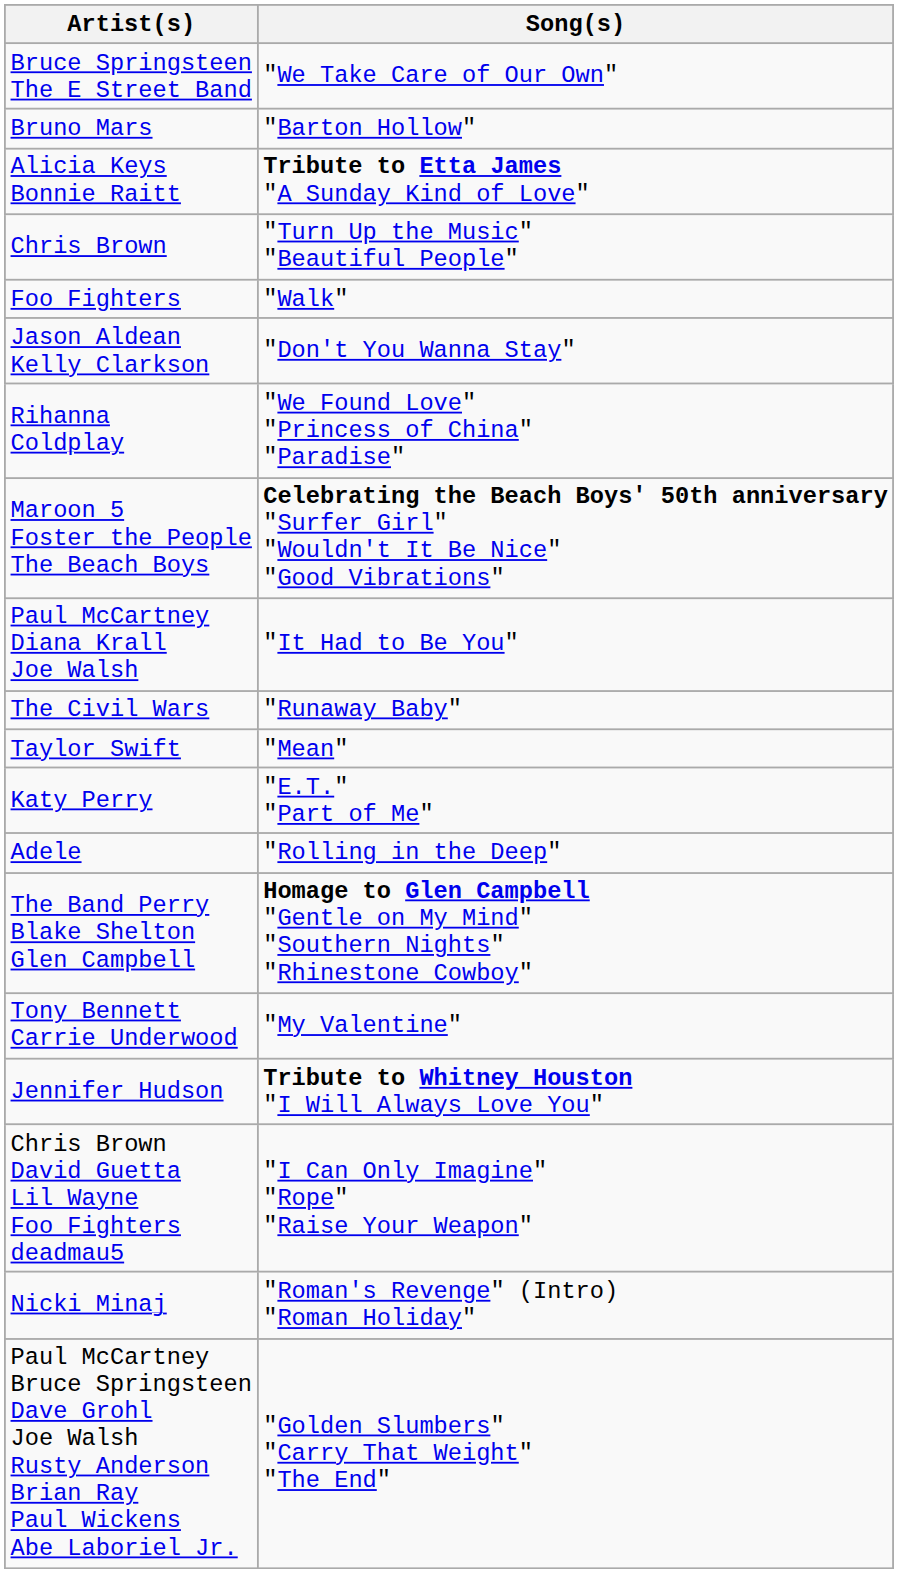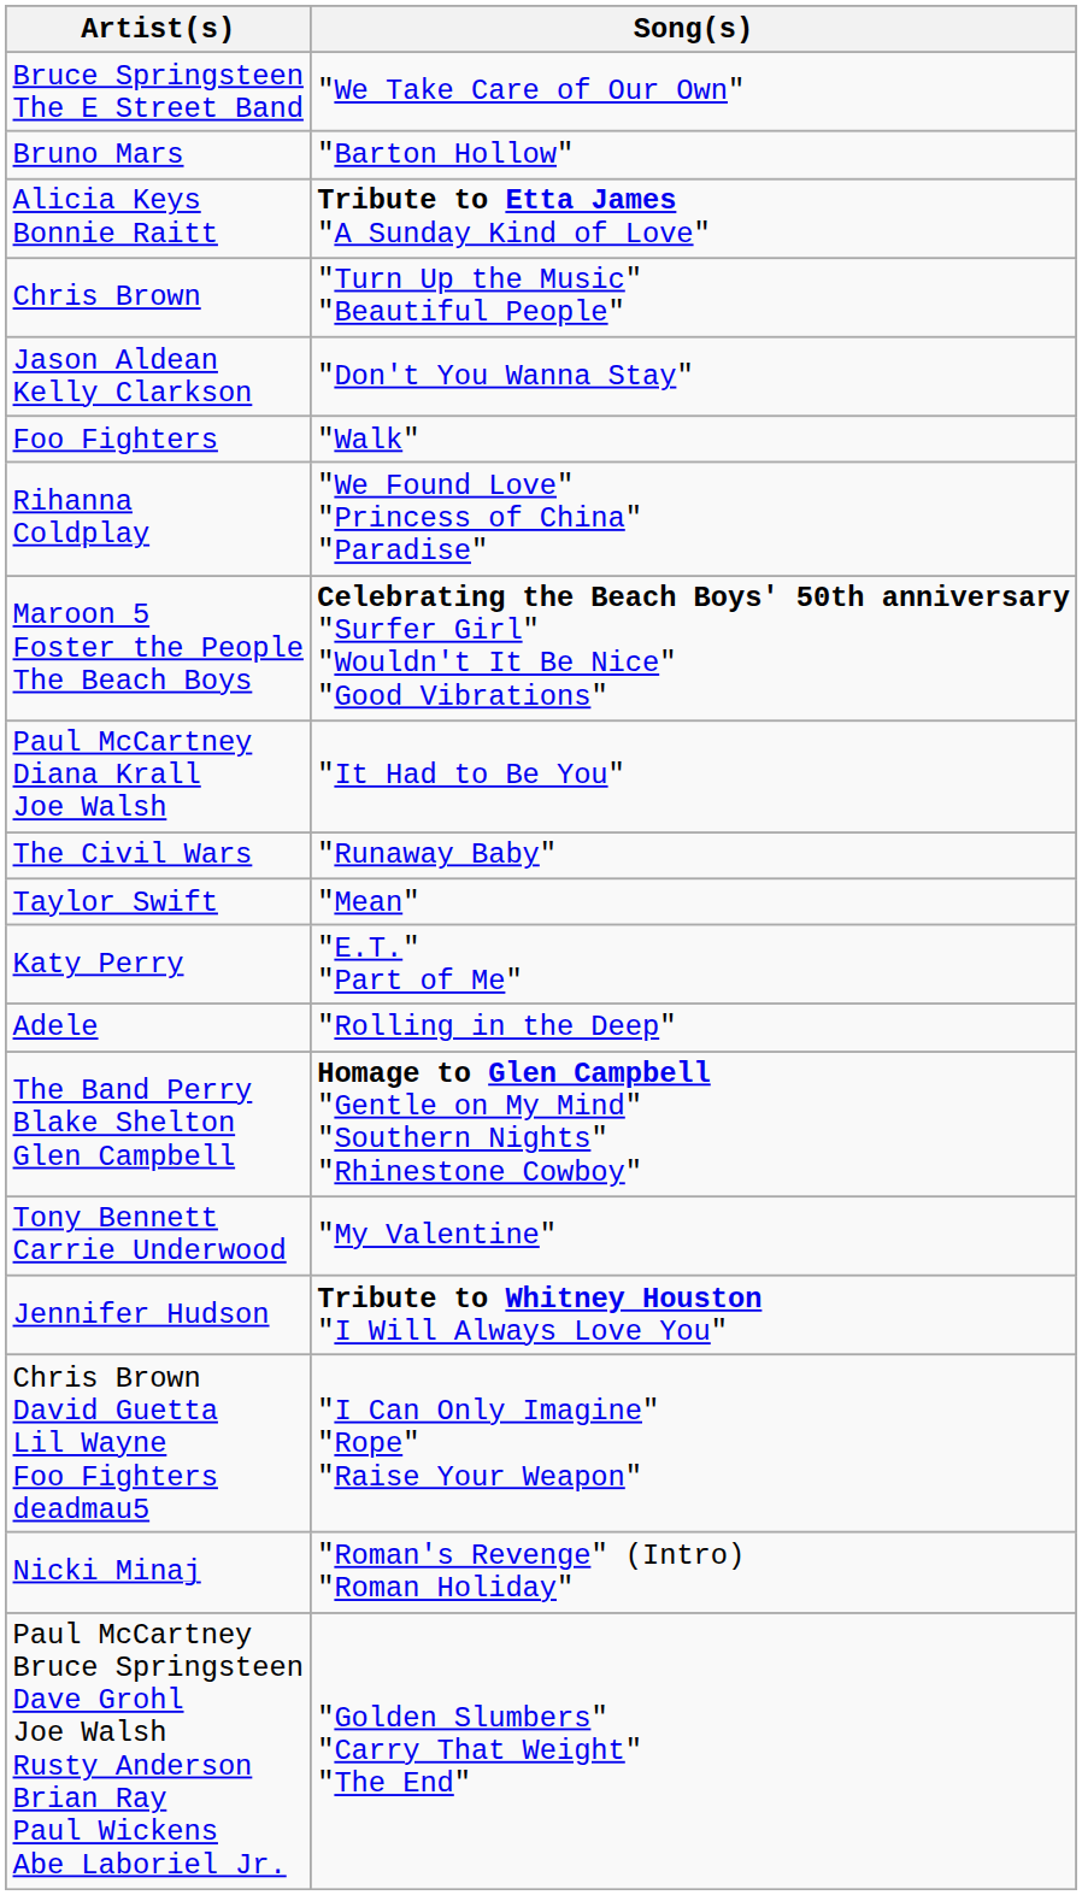rows swapped: Jason Aldean Kelly Clarkson <-> Foo Fighters
